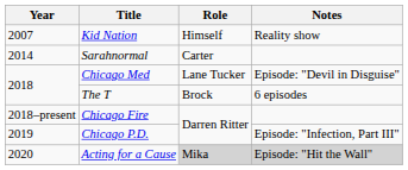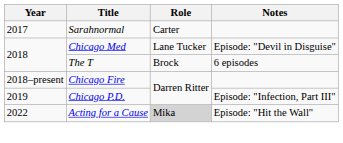- row: 2007 | Kid Nation | Himself | Reality show
Sarahnormal | Year: 2014 -> 2017
Acting for a Cause | Year: 2020 -> 2022
Acting for a Cause | Notes: lightgrey background -> no background
